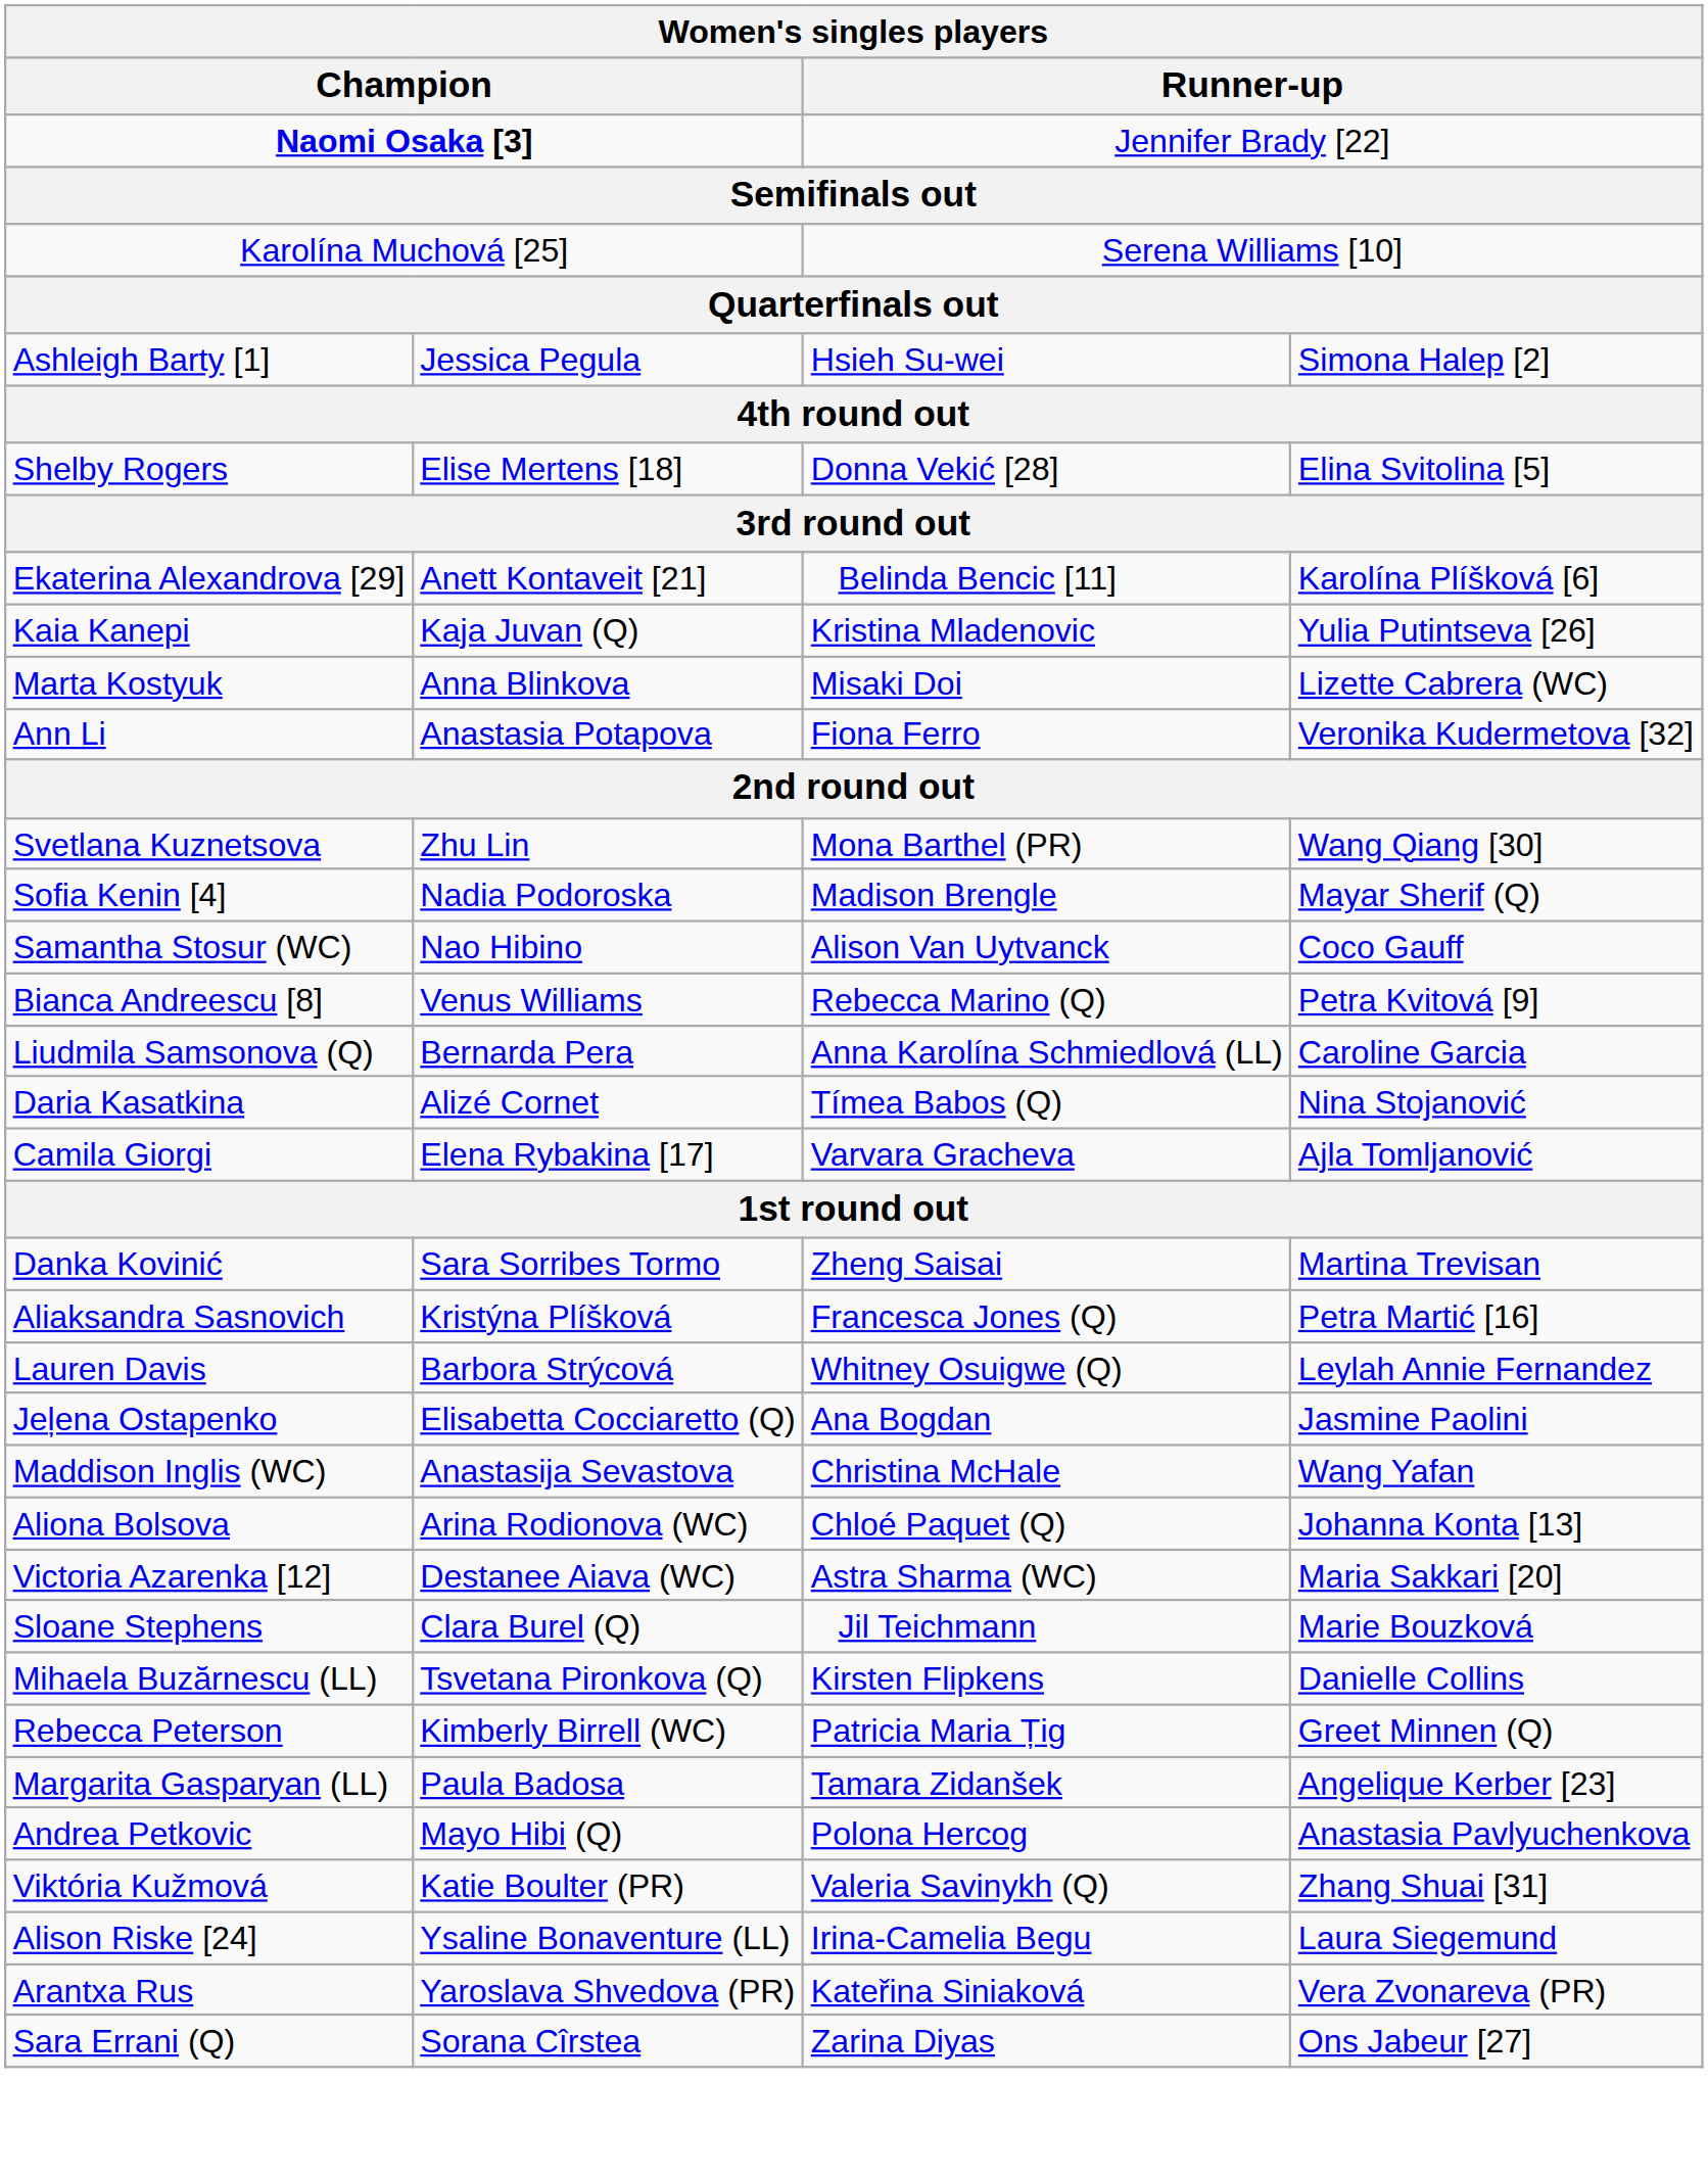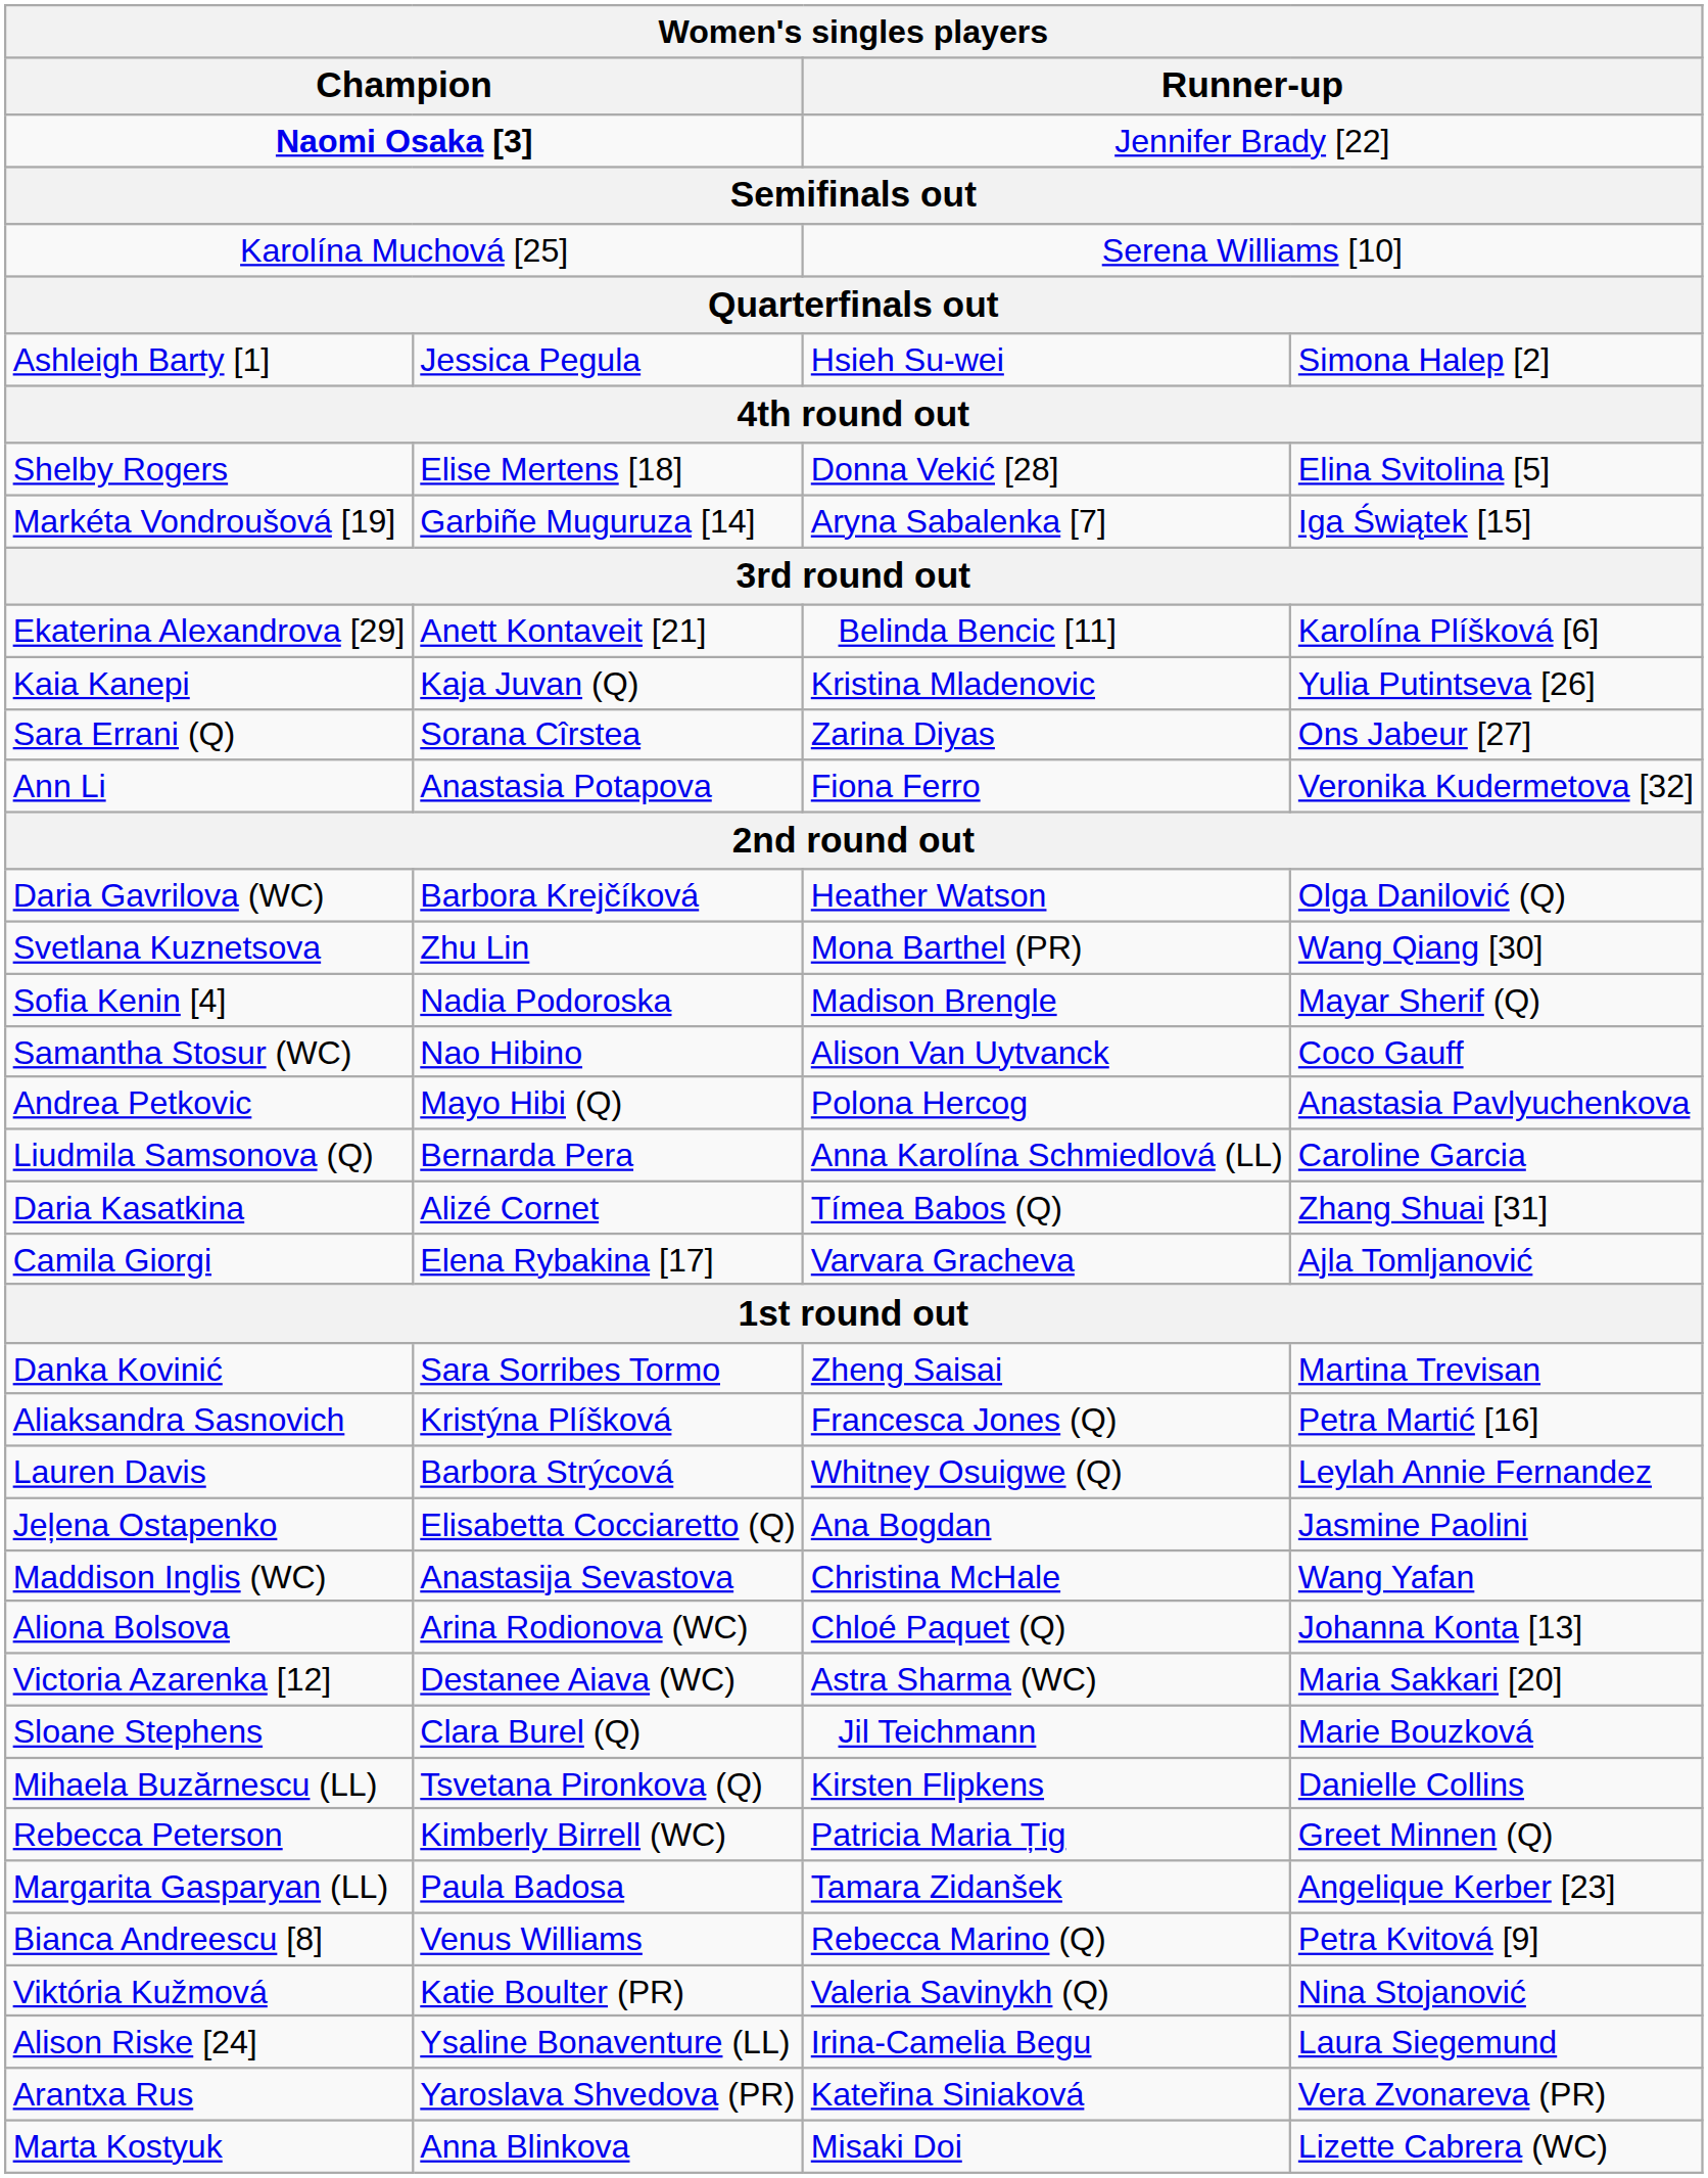+ row: Markéta Vondroušová [19] | Garbiñe Muguruza [14] | Aryna Sabalenka [7] | Iga Świątek [15]
rows swapped: Sara Errani (Q) <-> Marta Kostyuk
+ row: Daria Gavrilova (WC) | Barbora Krejčíková | Heather Watson | Olga Danilović (Q)
rows swapped: Bianca Andreescu [8] <-> Andrea Petkovic
Daria Kasatkina | column 4: Nina Stojanović -> Zhang Shuai [31]
Viktória Kužmová | column 4: Zhang Shuai [31] -> Nina Stojanović
